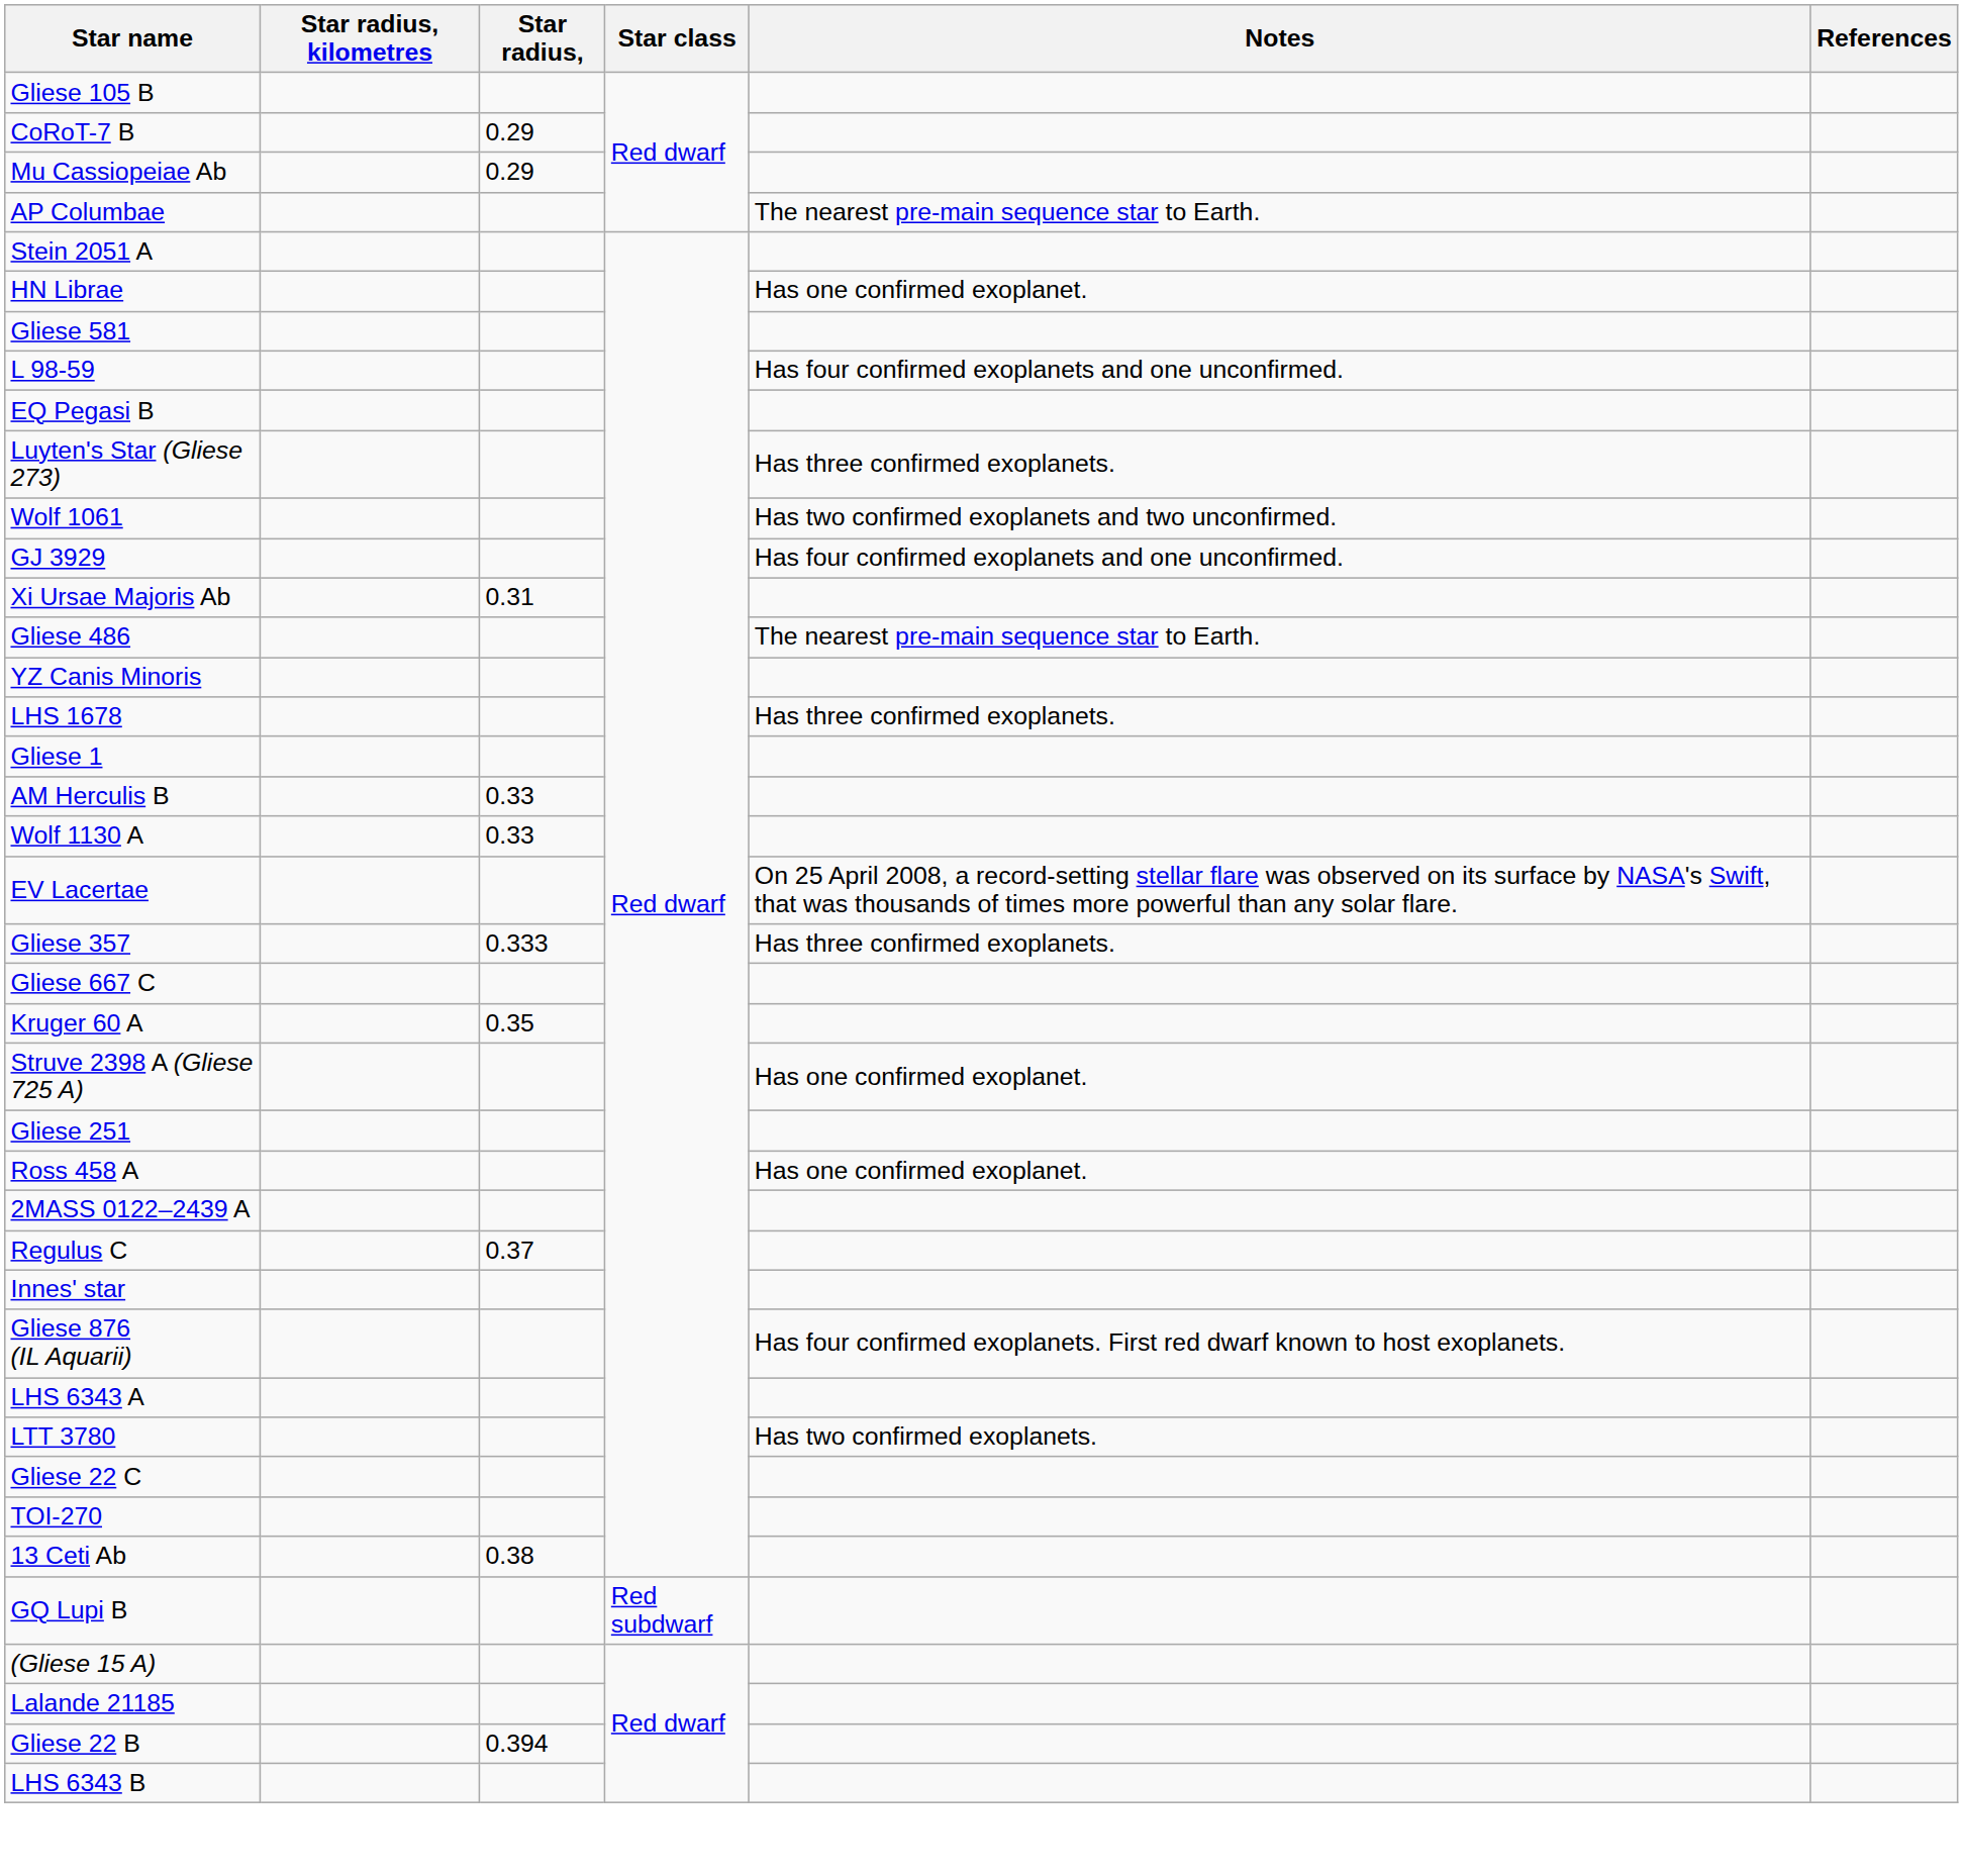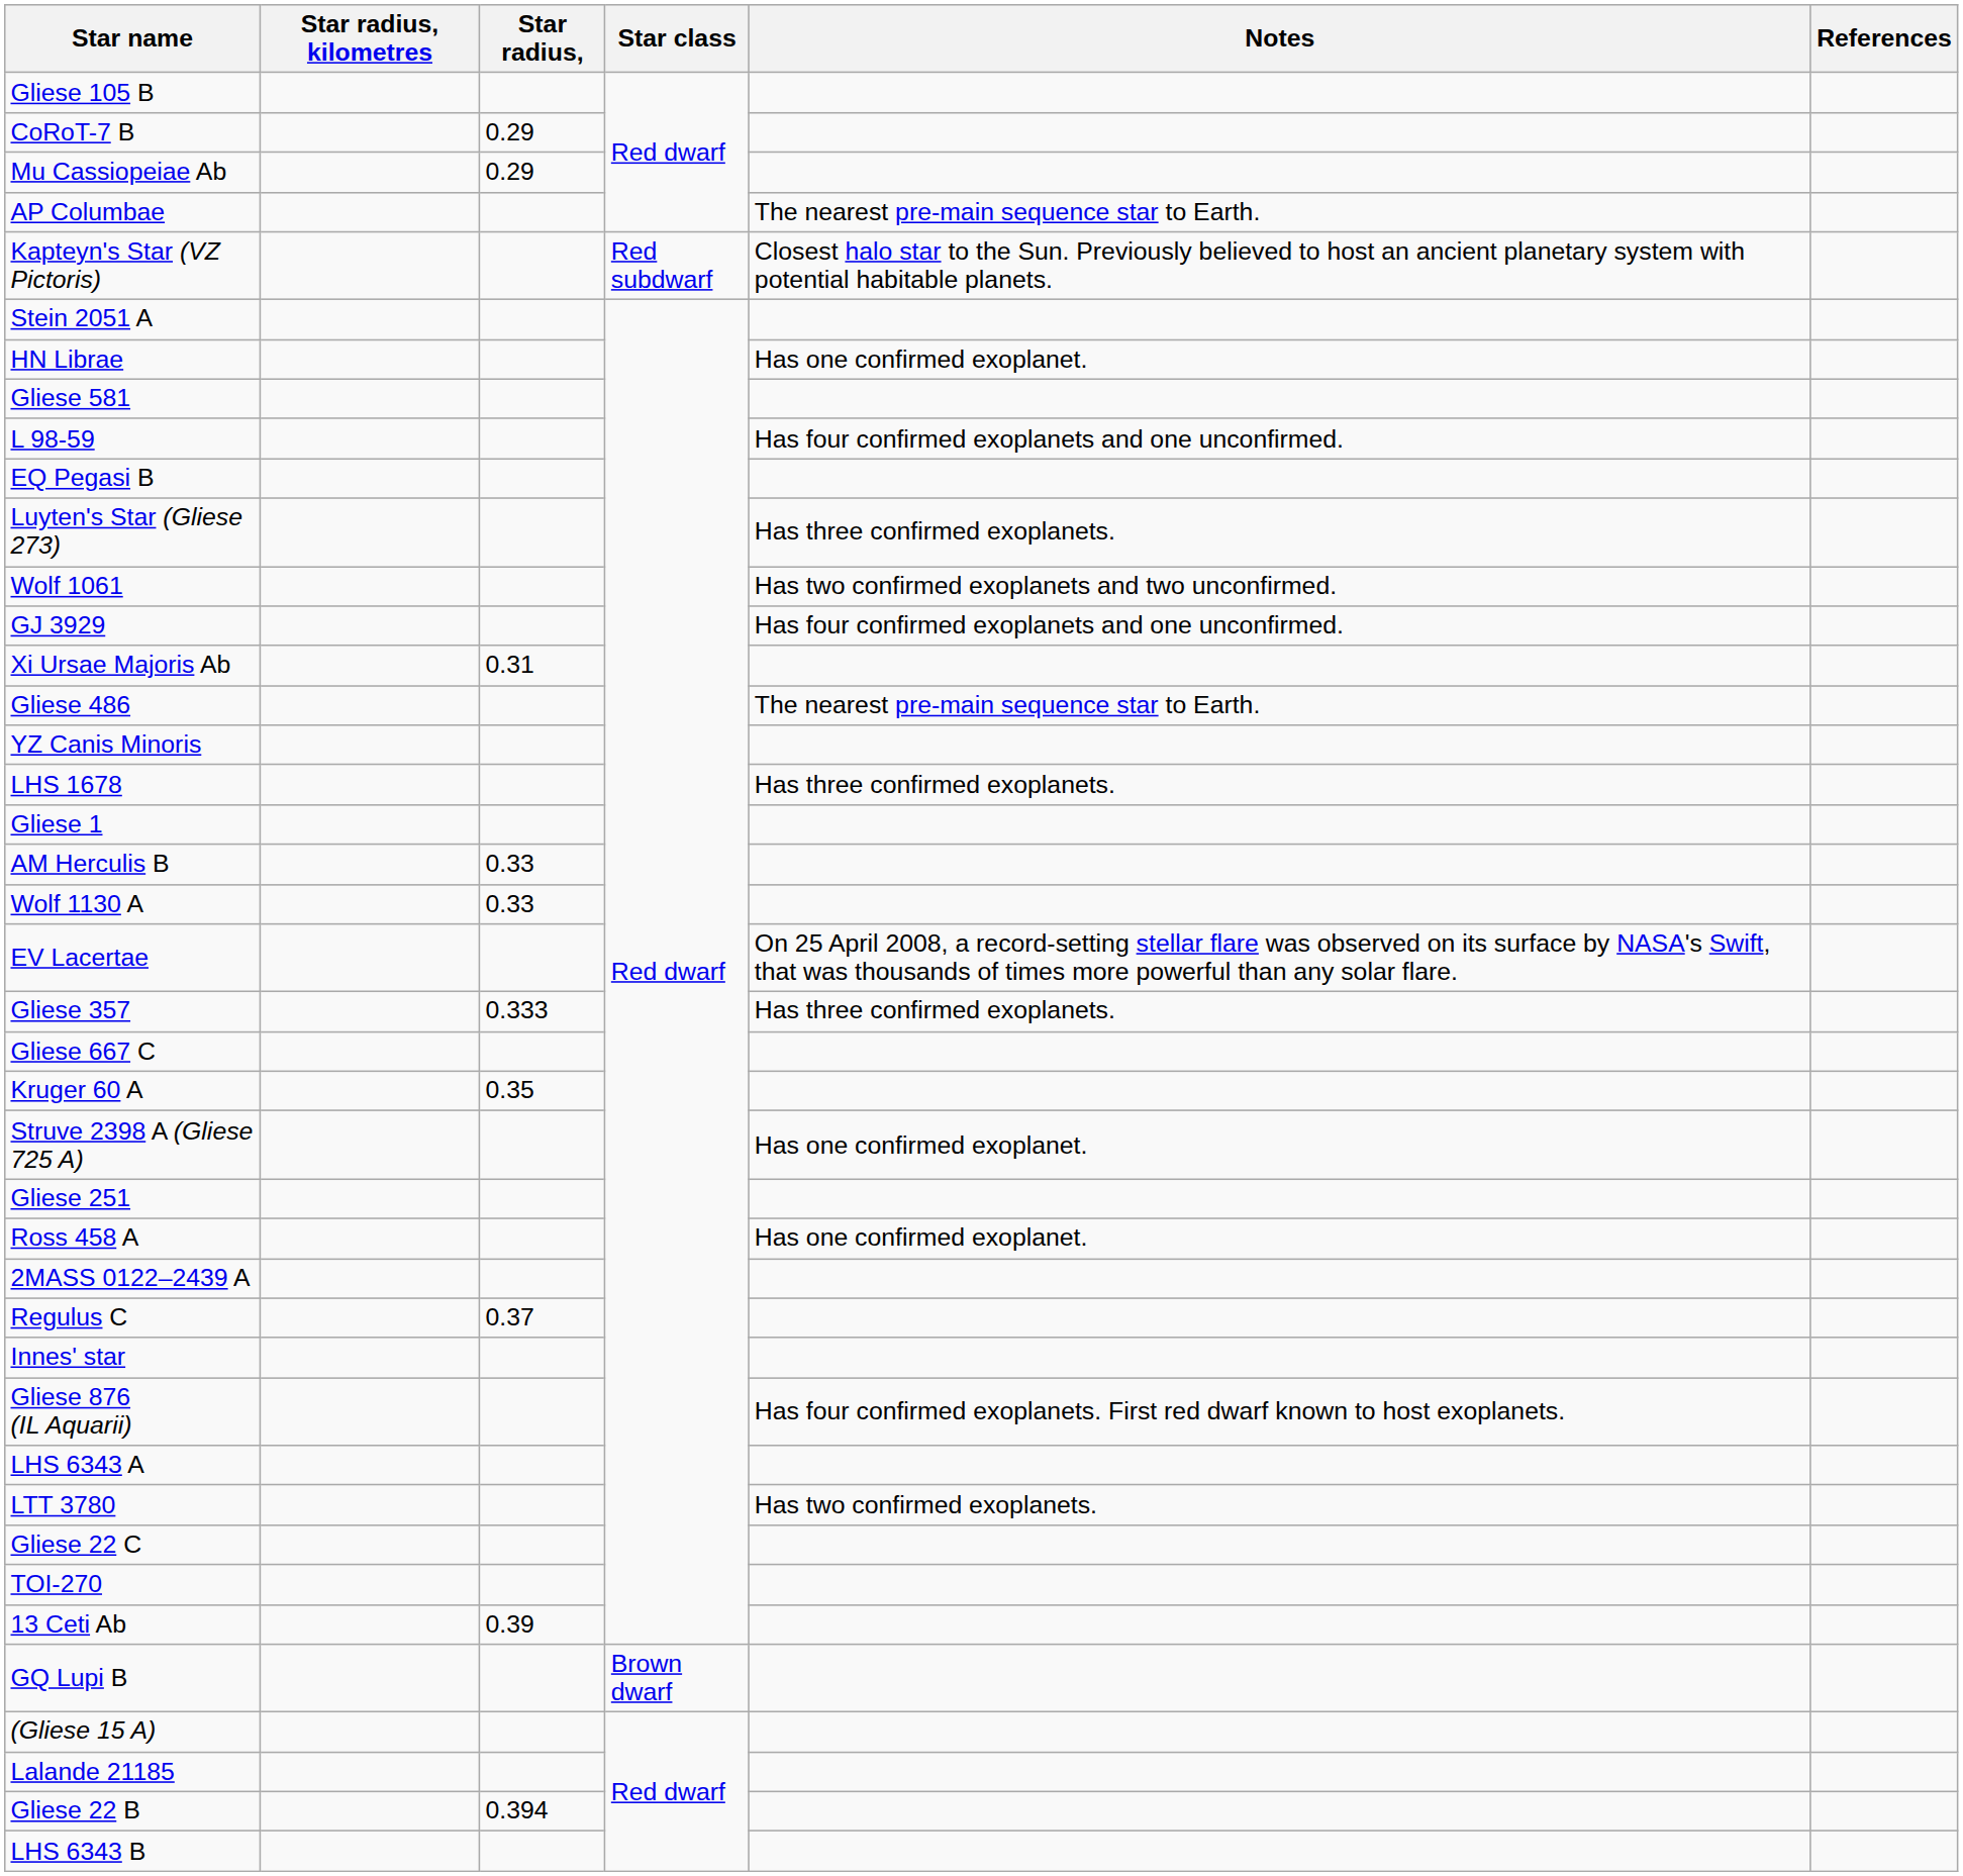+ row: Kapteyn's Star (VZ Pictoris) | Red subdwarf | Closest halo star to the Sun. Previously believed to host an ancient planetary system with potential habitable planets.
13 Ceti Ab | Star radius,: 0.38 -> 0.39
GQ Lupi B | Star class: Red subdwarf -> Brown dwarf
